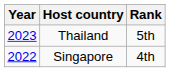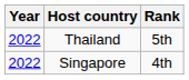Thailand | Year: 2023 -> 2022
